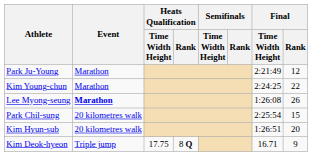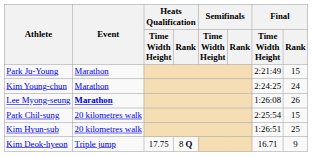Park Ju-Young | Final / Rank: 12 -> 15
Kim Young-chun | Final / Rank: 22 -> 24
Kim Hyun-sub | Final / Rank: 20 -> 25
